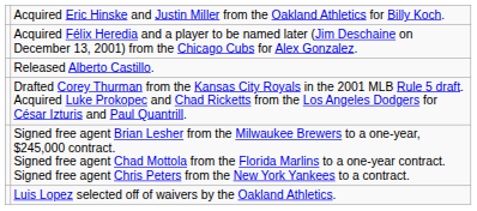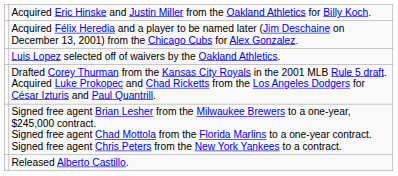rows swapped: Released Alberto Castillo. <-> Luis Lopez selected off of waivers by the Oakland Athletics.
